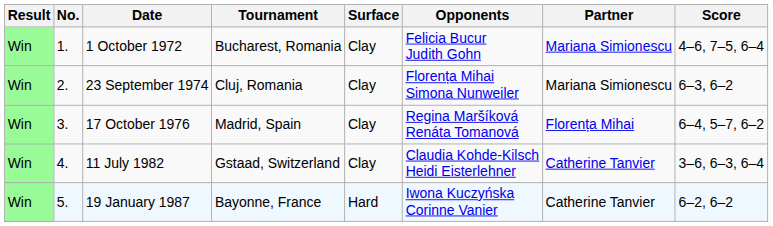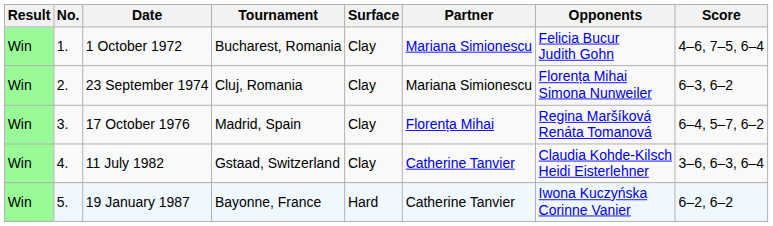columns swapped: Partner <-> Opponents
